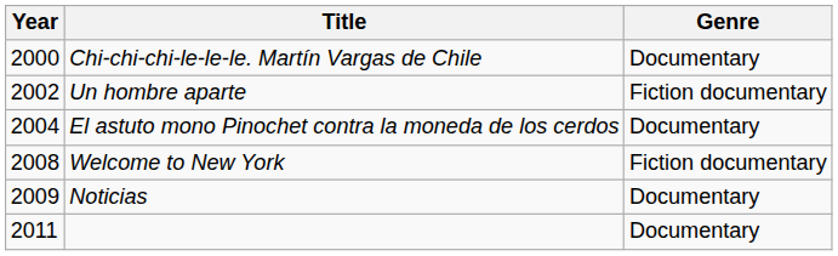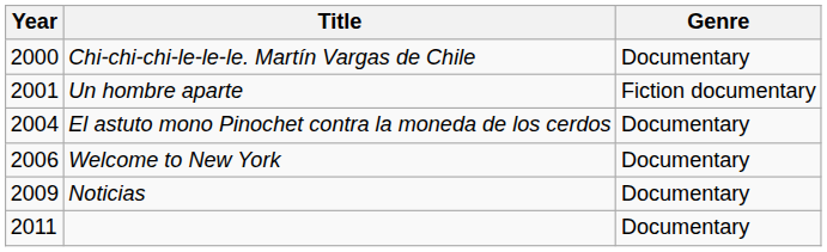Un hombre aparte | Year: 2002 -> 2001
Welcome to New York | Year: 2008 -> 2006
Welcome to New York | Genre: Fiction documentary -> Documentary
